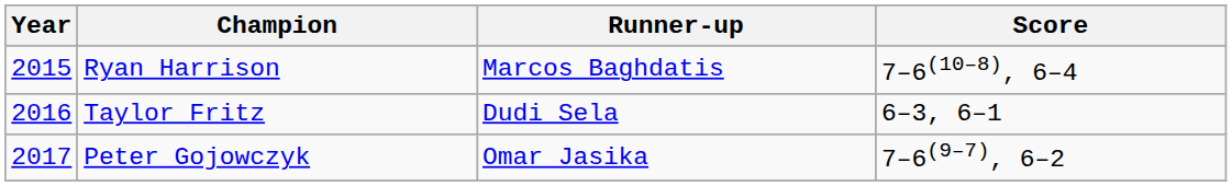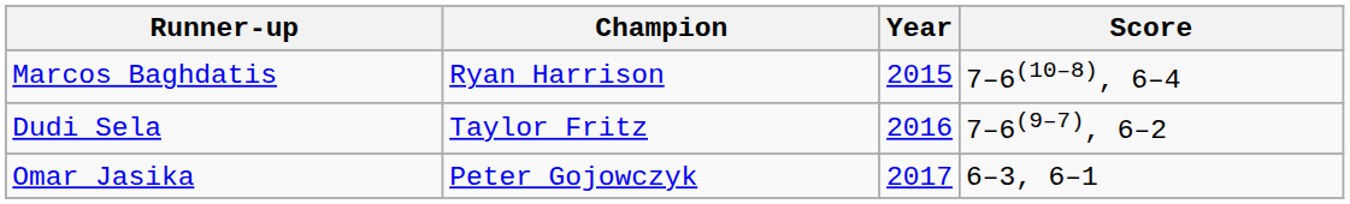columns swapped: Year <-> Runner-up
Taylor Fritz | Score: 6–3, 6–1 -> 7–6(9–7), 6–2
Peter Gojowczyk | Score: 7–6(9–7), 6–2 -> 6–3, 6–1
